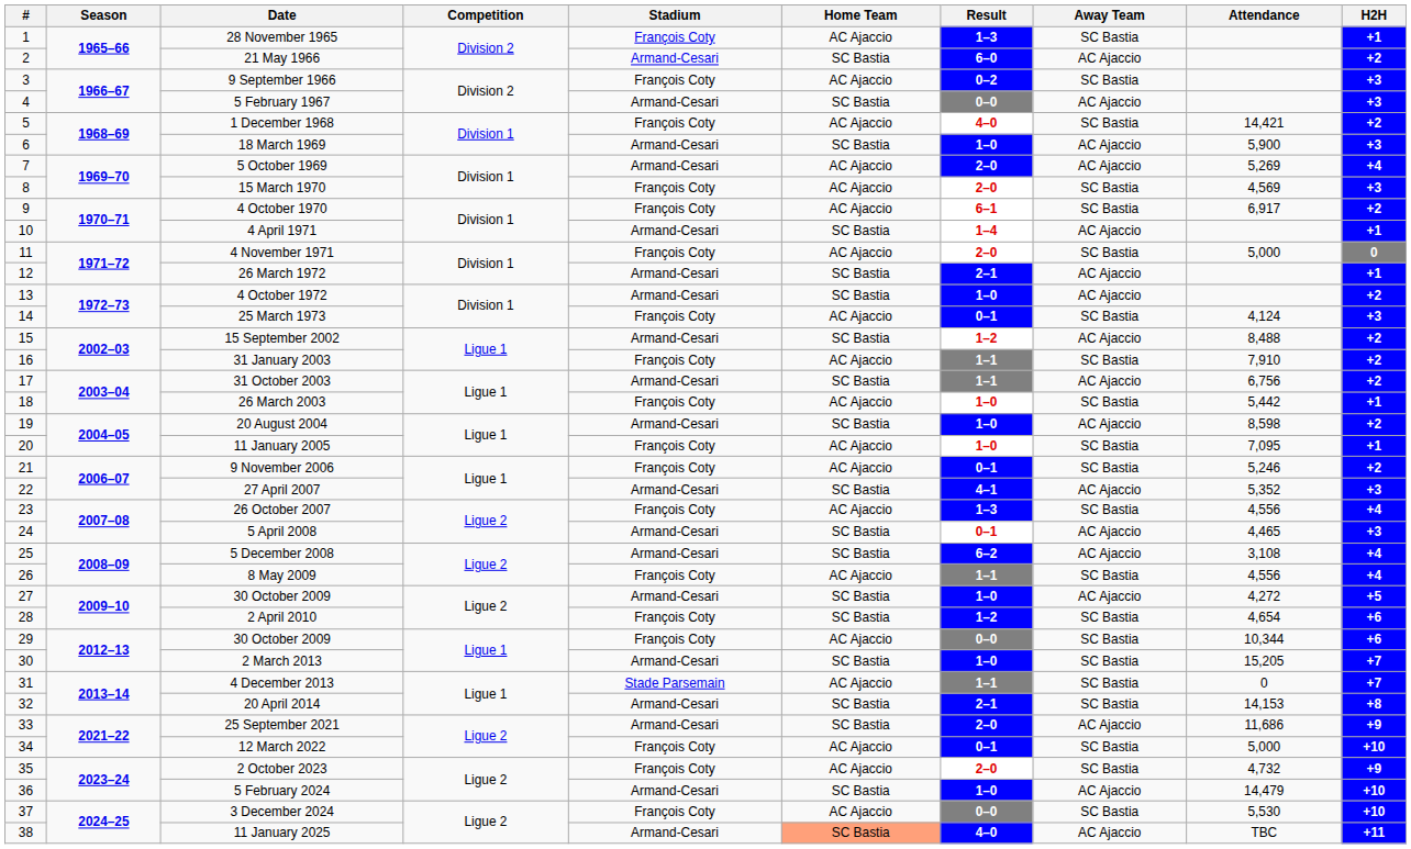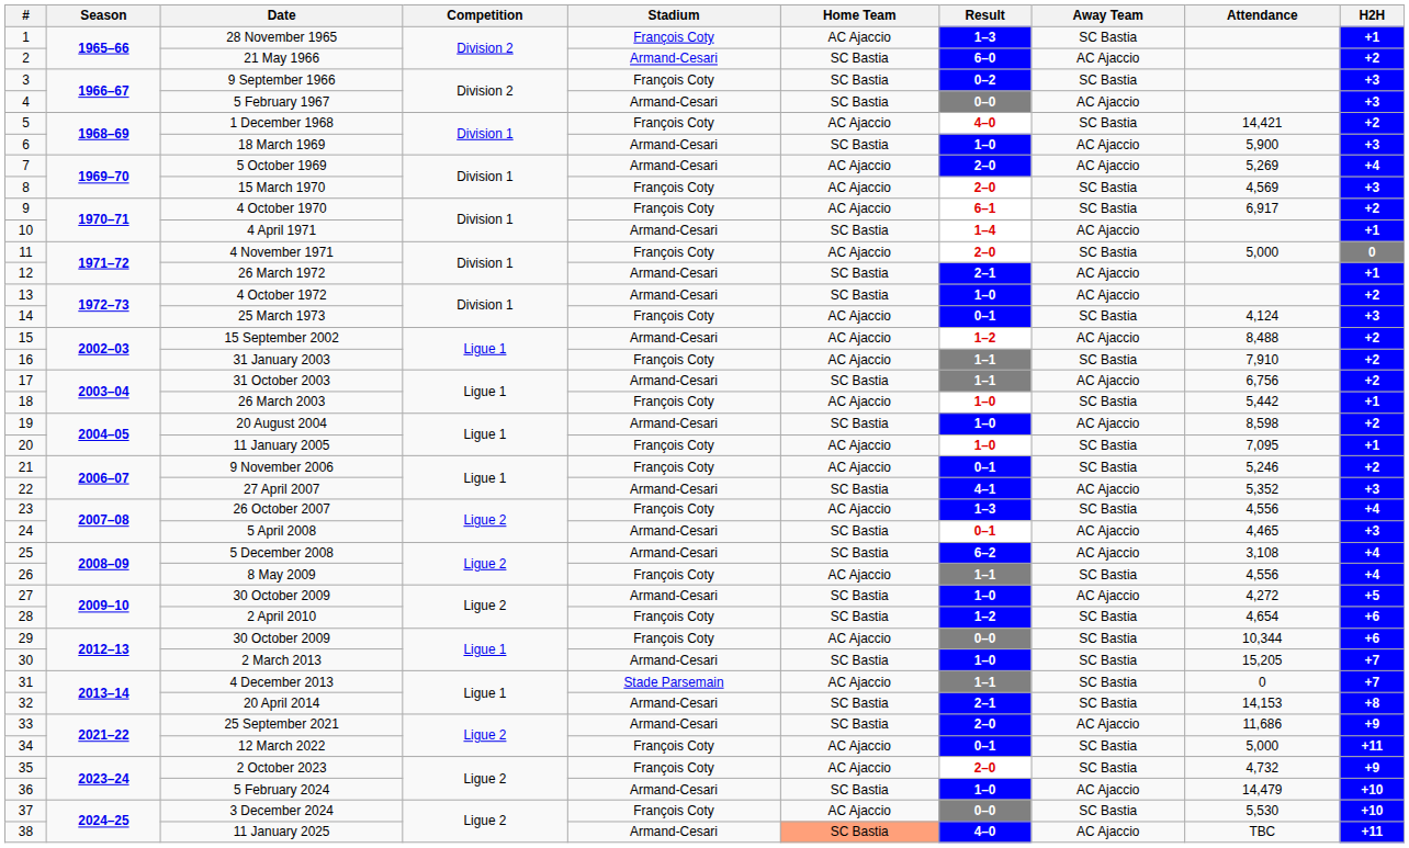9 September 1966 | Home Team: AC Ajaccio -> SC Bastia
15 September 2002 | Home Team: SC Bastia -> AC Ajaccio
12 March 2022 | H2H: +10 -> +11
